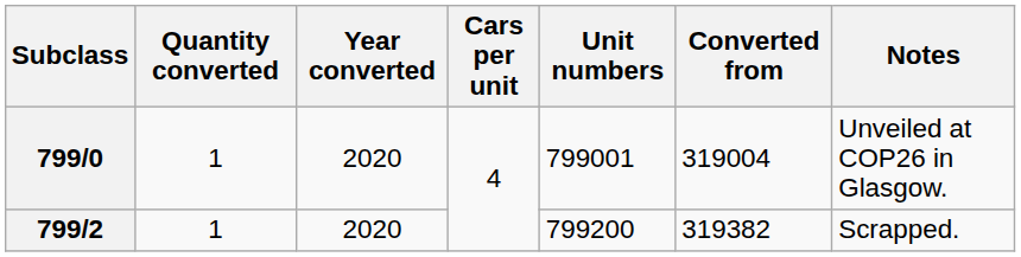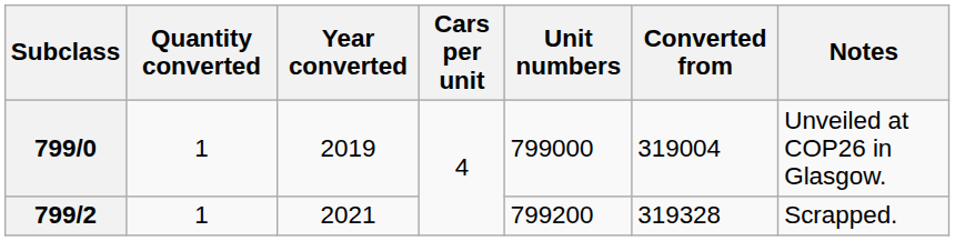799/0 | Year converted: 2020 -> 2019
799/0 | Unit numbers: 799001 -> 799000
799/2 | Year converted: 2020 -> 2021
799/2 | Converted from: 319382 -> 319328
